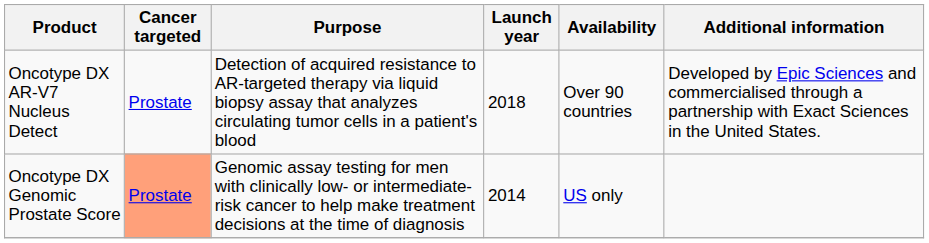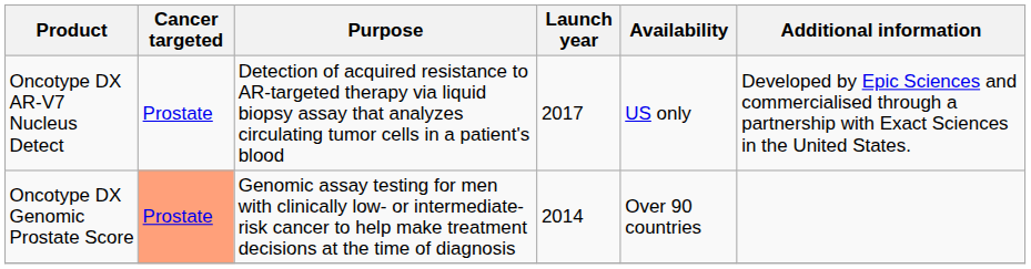Oncotype DX AR-V7 Nucleus Detect | Launch year: 2018 -> 2017
Oncotype DX AR-V7 Nucleus Detect | Availability: Over 90 countries -> US only
Oncotype DX Genomic Prostate Score | Availability: US only -> Over 90 countries
